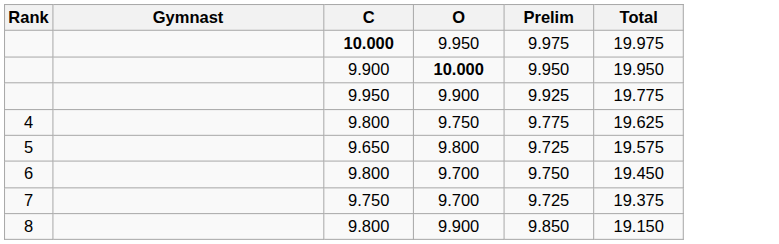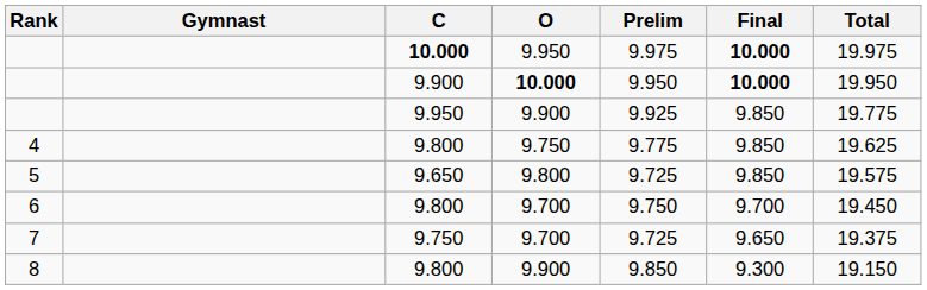+ column: Final | 10.000 | 10.000 | 9.850 | 9.850 | 9.850 | 9.700 | 9.650 | 9.300
